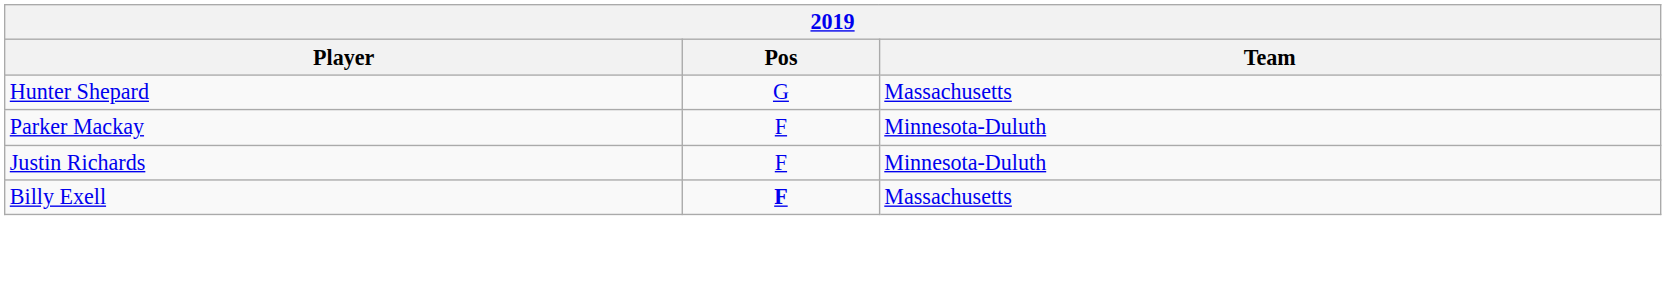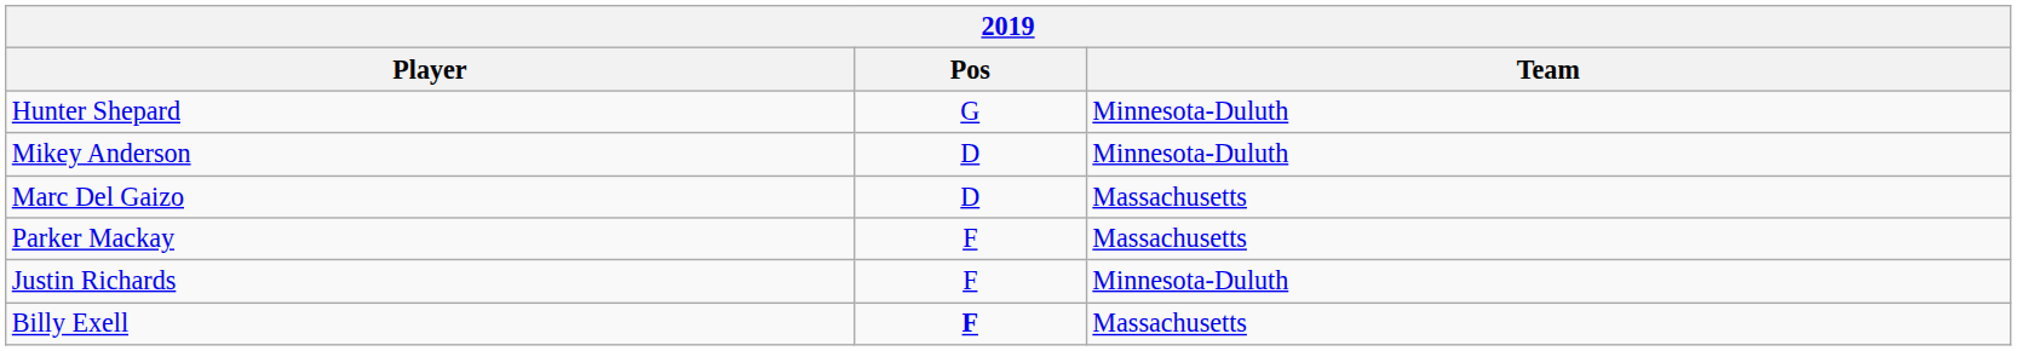Hunter Shepard | Team: Massachusetts -> Minnesota-Duluth
+ row: Mikey Anderson | D | Minnesota-Duluth
+ row: Marc Del Gaizo | D | Massachusetts
Parker Mackay | Team: Minnesota-Duluth -> Massachusetts
